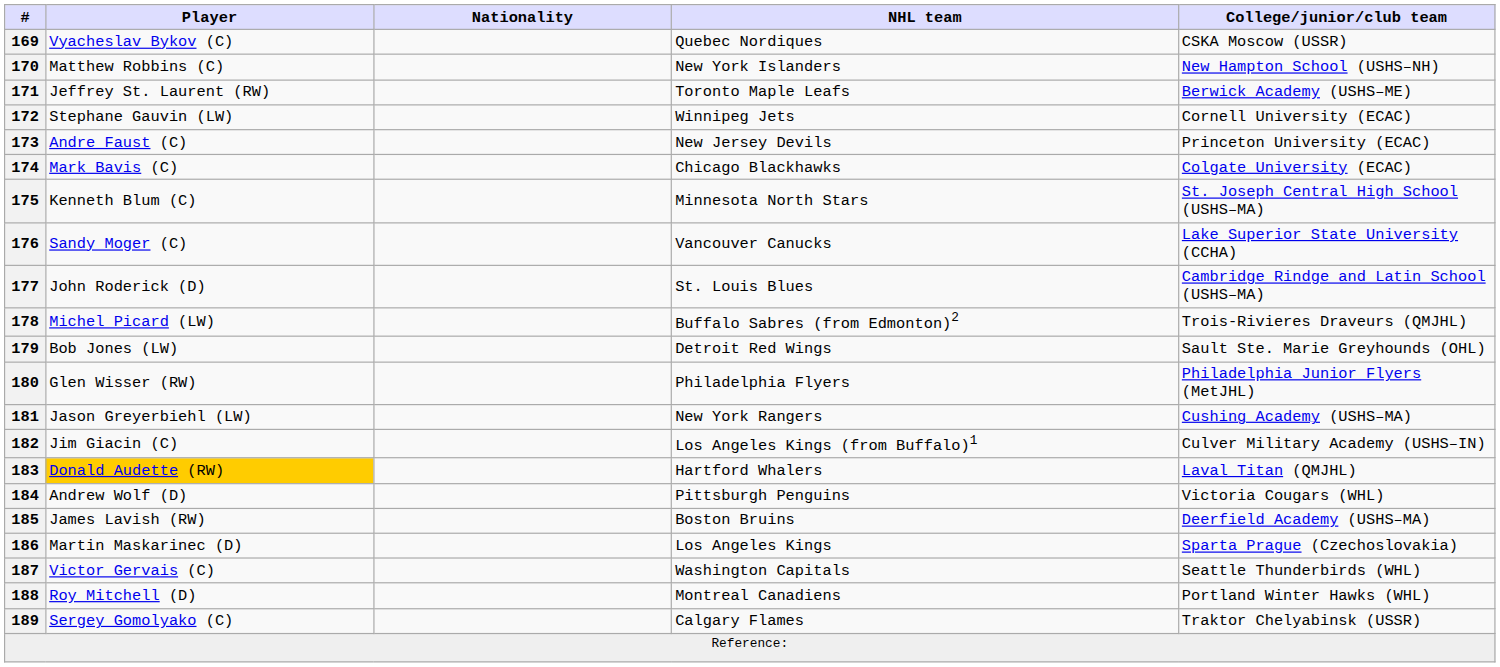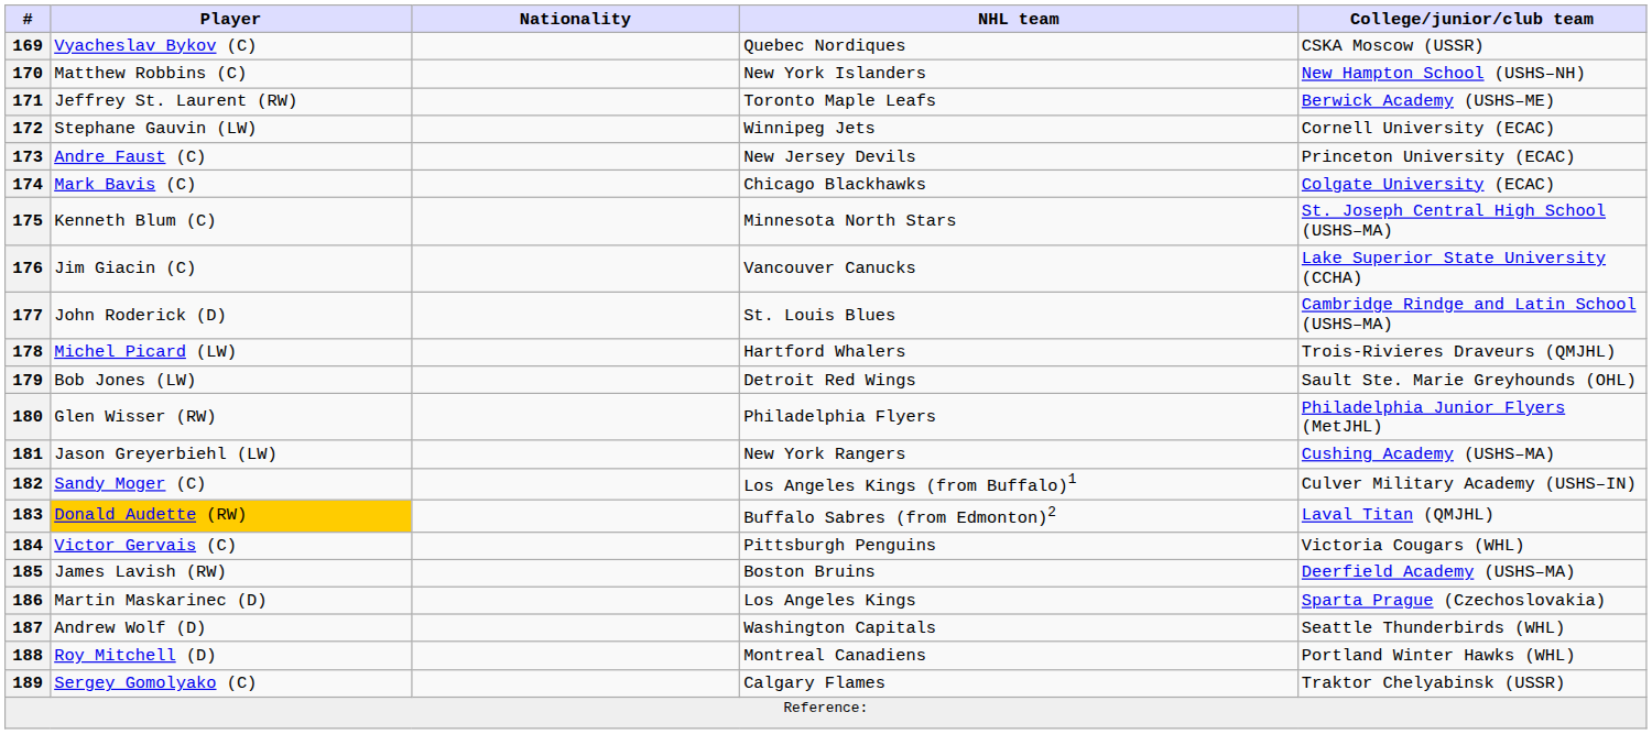176 | Player: Sandy Moger (C) -> Jim Giacin (C)
178 | NHL team: Buffalo Sabres (from Edmonton)2 -> Hartford Whalers
182 | Player: Jim Giacin (C) -> Sandy Moger (C)
183 | NHL team: Hartford Whalers -> Buffalo Sabres (from Edmonton)2
184 | Player: Andrew Wolf (D) -> Victor Gervais (C)
187 | Player: Victor Gervais (C) -> Andrew Wolf (D)
